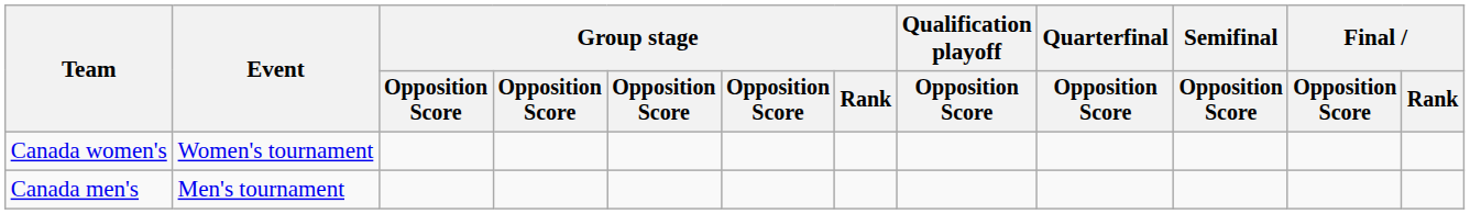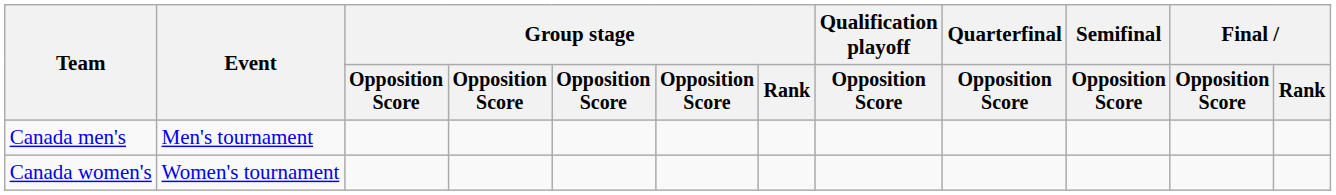rows swapped: Canada men's <-> Canada women's
